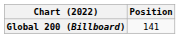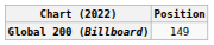Global 200 (Billboard) | Position: 141 -> 149
